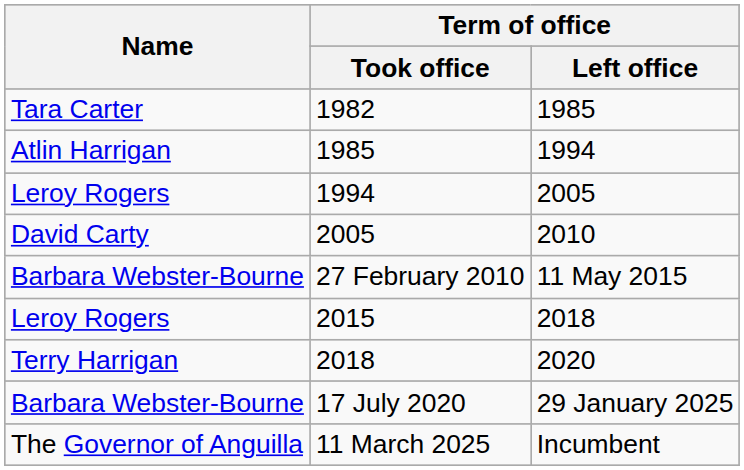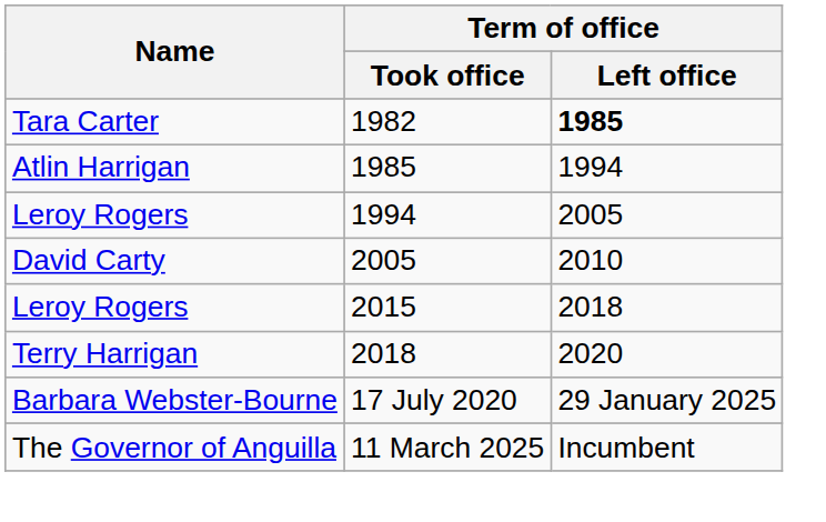1982 | Term of office / Left office: normal -> bold
- row: Barbara Webster-Bourne | 27 February 2010 | 11 May 2015
